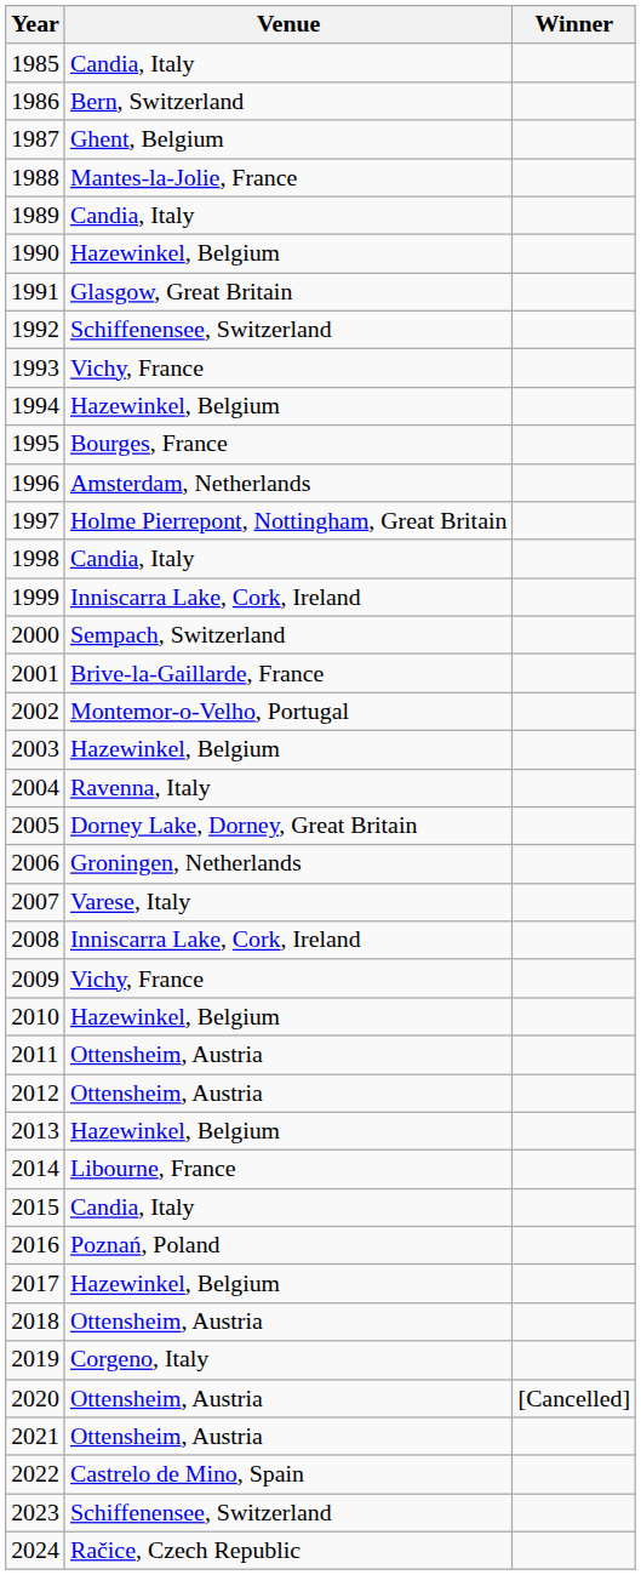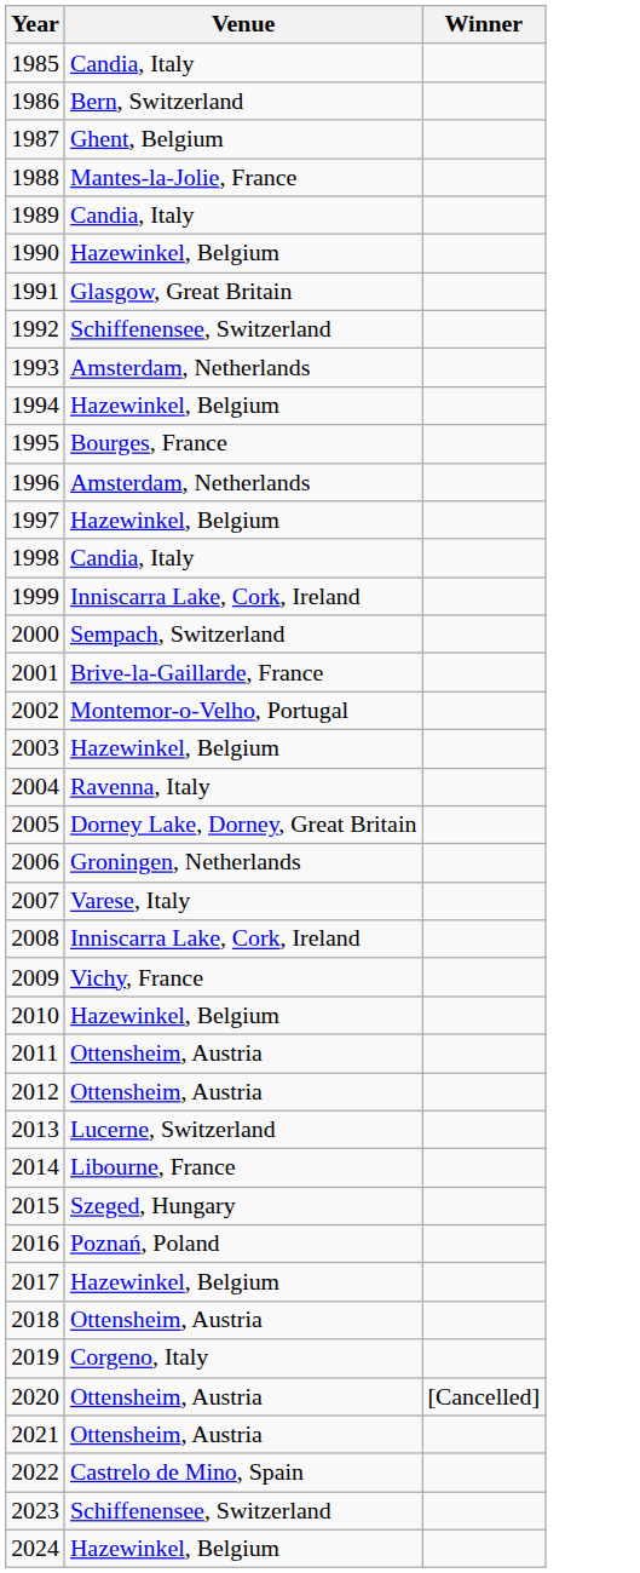1993 | Venue: Vichy, France -> Amsterdam, Netherlands
1997 | Venue: Holme Pierrepont, Nottingham, Great Britain -> Hazewinkel, Belgium
2013 | Venue: Hazewinkel, Belgium -> Lucerne, Switzerland
2015 | Venue: Candia, Italy -> Szeged, Hungary
2024 | Venue: Račice, Czech Republic -> Hazewinkel, Belgium
